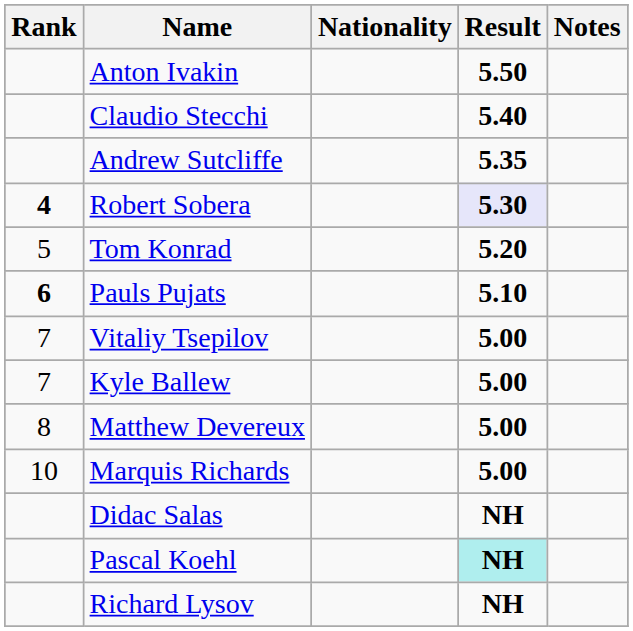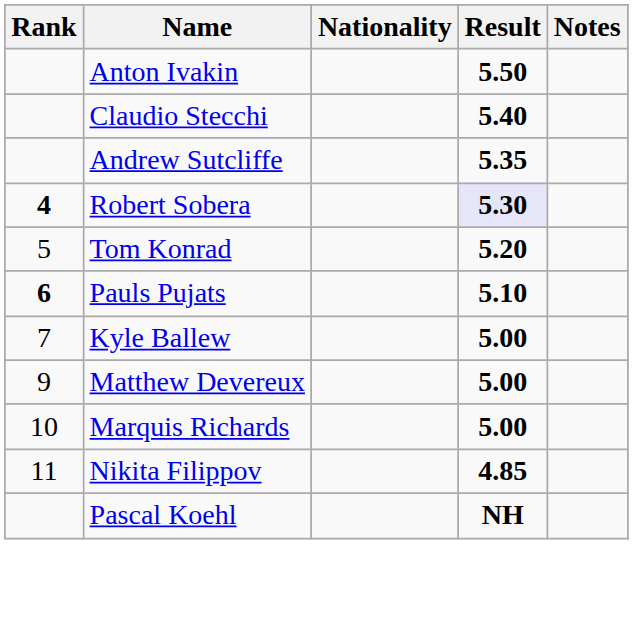- row: 7 | Vitaliy Tsepilov | 5.00
Matthew Devereux | Rank: 8 -> 9
+ row: 11 | Nikita Filippov | 4.85
- row: Didac Salas | NH
Pascal Koehl | Result: paleturquoise background -> no background
- row: Richard Lysov | NH
